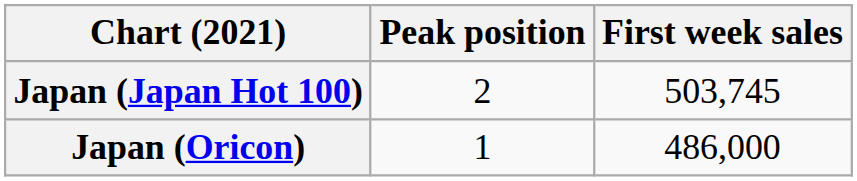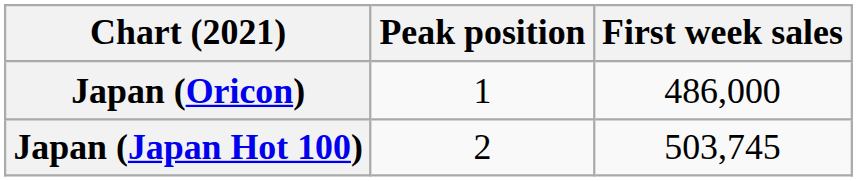rows swapped: Japan (Japan Hot 100) <-> Japan (Oricon)
